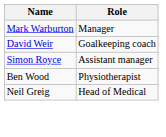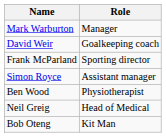+ row: Frank McParland | Sporting director
+ row: Bob Oteng | Kit Man
